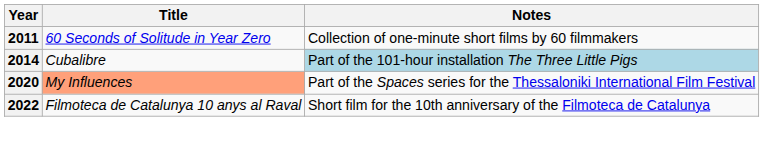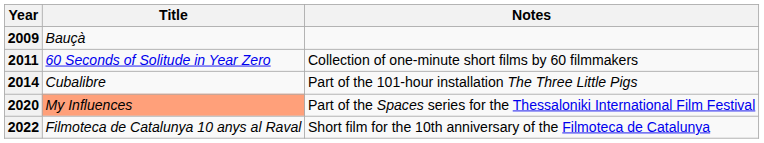+ row: 2009 | Bauçà
2014 | Notes: lightblue background -> no background
